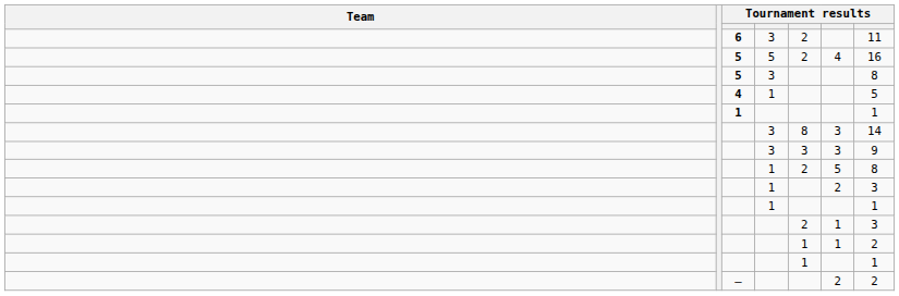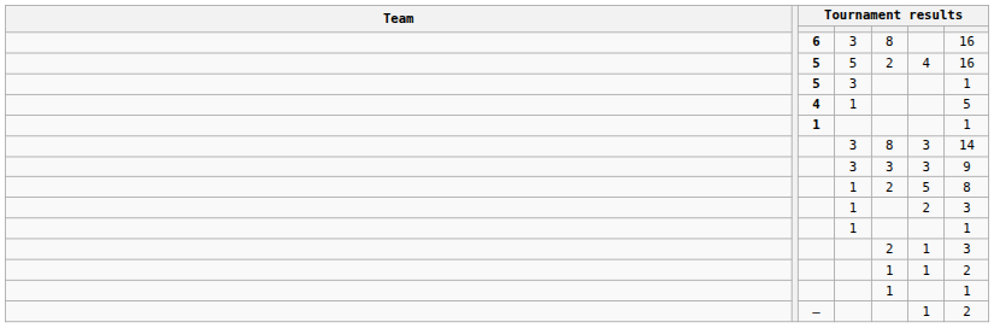6 | column 5: 2 -> 8
6 | column 7: 11 -> 16
5 / 3 | column 7: 8 -> 1
— | column 6: 2 -> 1
